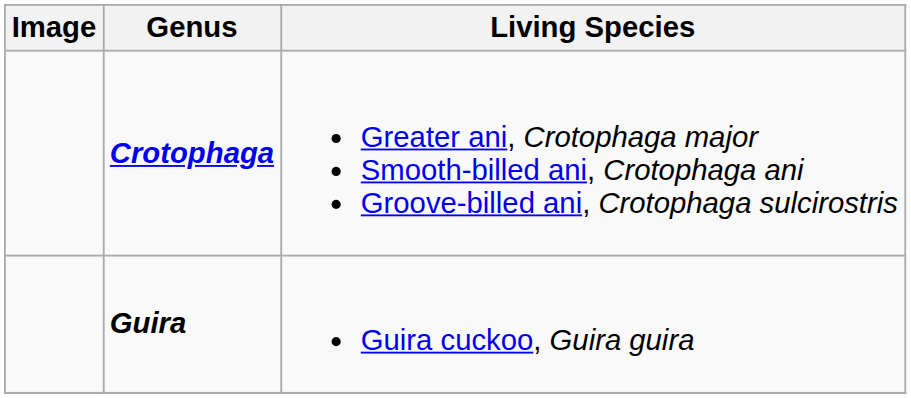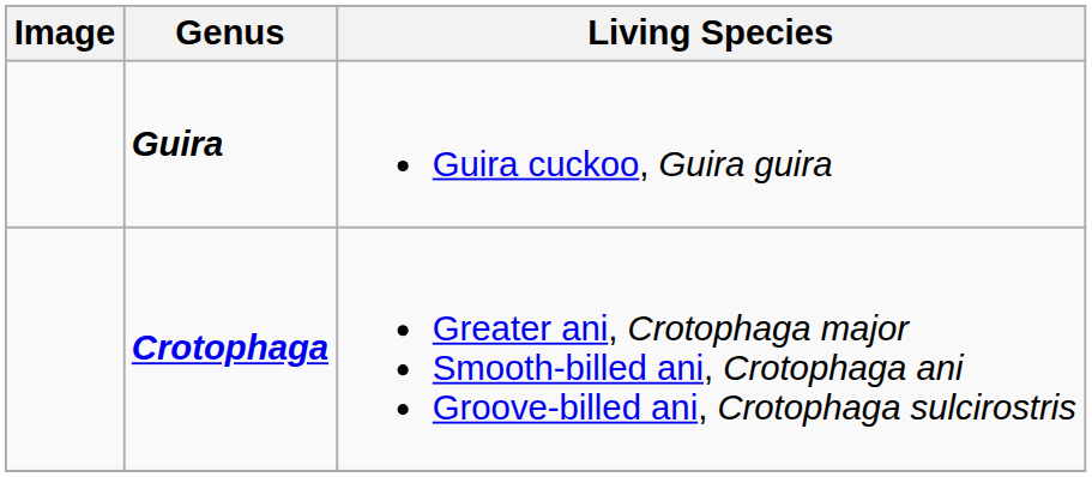rows swapped: Guira <-> Crotophaga
